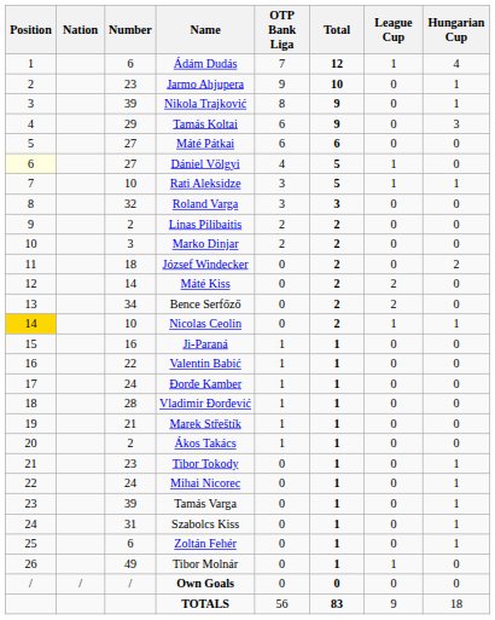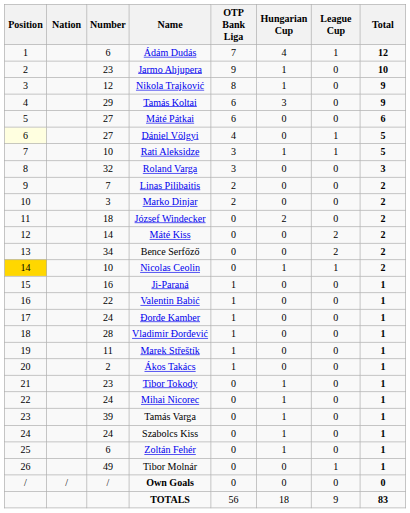columns swapped: Hungarian Cup <-> Total
Nikola Trajković | Number: 39 -> 12
Linas Pilibaitis | Number: 2 -> 7
Marek Střeštík | Number: 21 -> 11
Szabolcs Kiss | Number: 31 -> 24
